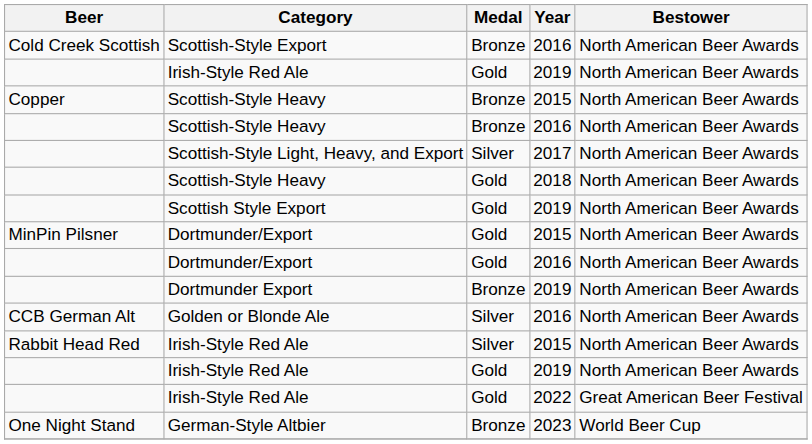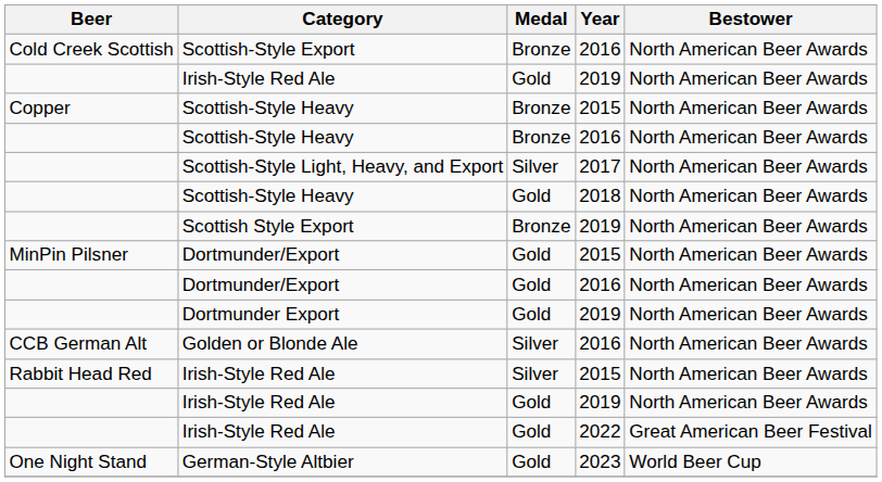Scottish Style Export | Medal: Gold -> Bronze
Dortmunder Export | Medal: Bronze -> Gold
German-Style Altbier | Medal: Bronze -> Gold
